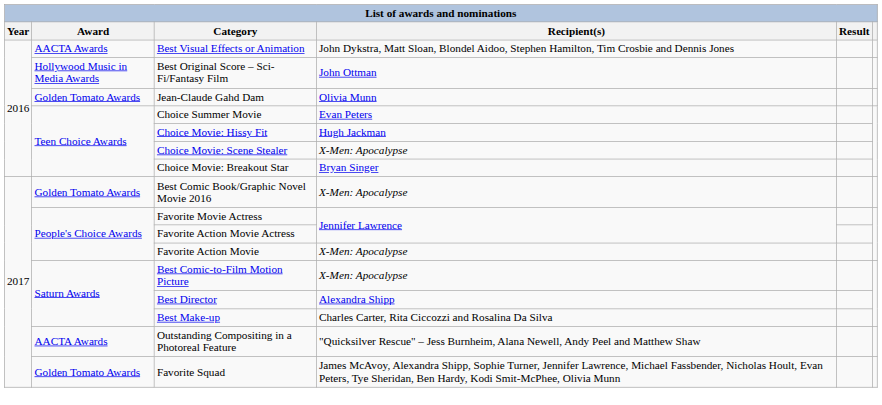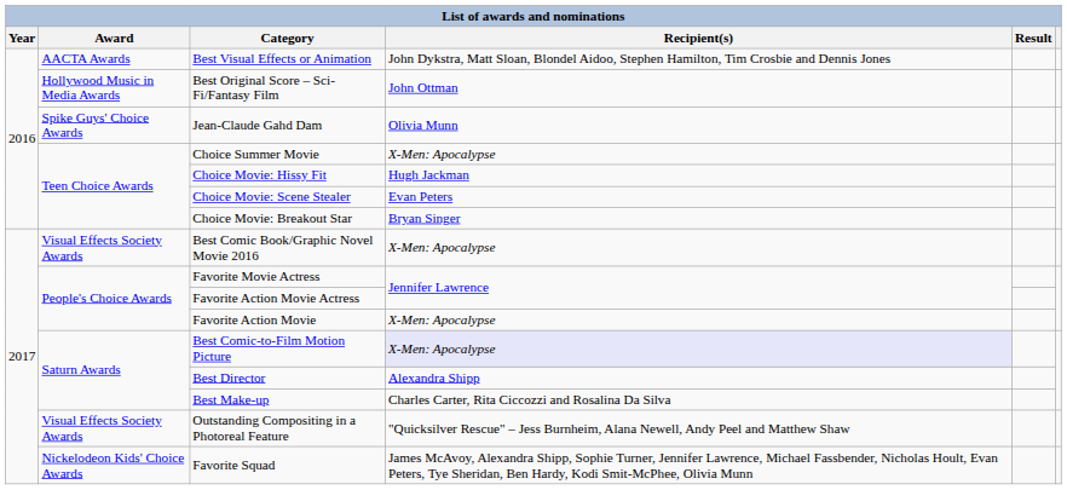Jean-Claude Gahd Dam | Award: Golden Tomato Awards -> Spike Guys' Choice Awards
Choice Summer Movie | Recipient(s): Evan Peters -> X-Men: Apocalypse
Choice Movie: Scene Stealer | Recipient(s): X-Men: Apocalypse -> Evan Peters
Best Comic Book/Graphic Novel Movie 2016 | Award: Golden Tomato Awards -> Visual Effects Society Awards
Best Comic-to-Film Motion Picture | Recipient(s): no background -> lavender background
Outstanding Compositing in a Photoreal Feature | Award: AACTA Awards -> Visual Effects Society Awards
Favorite Squad | Award: Golden Tomato Awards -> Nickelodeon Kids' Choice Awards
